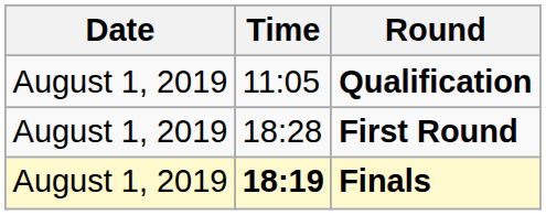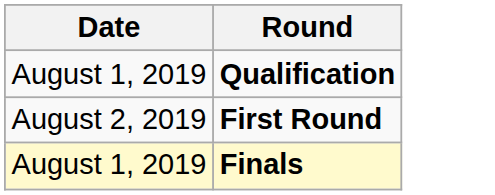- column: Time | 11:05 | 18:28 | 18:19
First Round | Date: August 1, 2019 -> August 2, 2019
